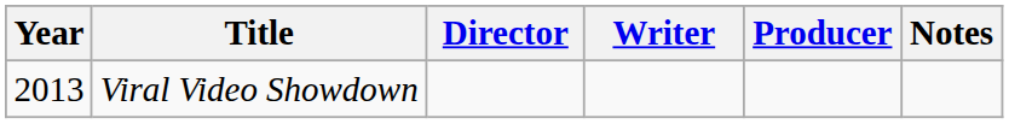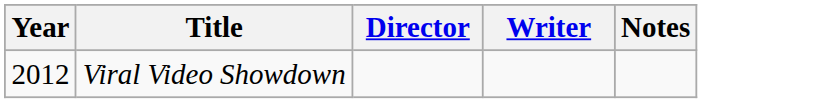- column: Producer
Viral Video Showdown | Year: 2013 -> 2012
